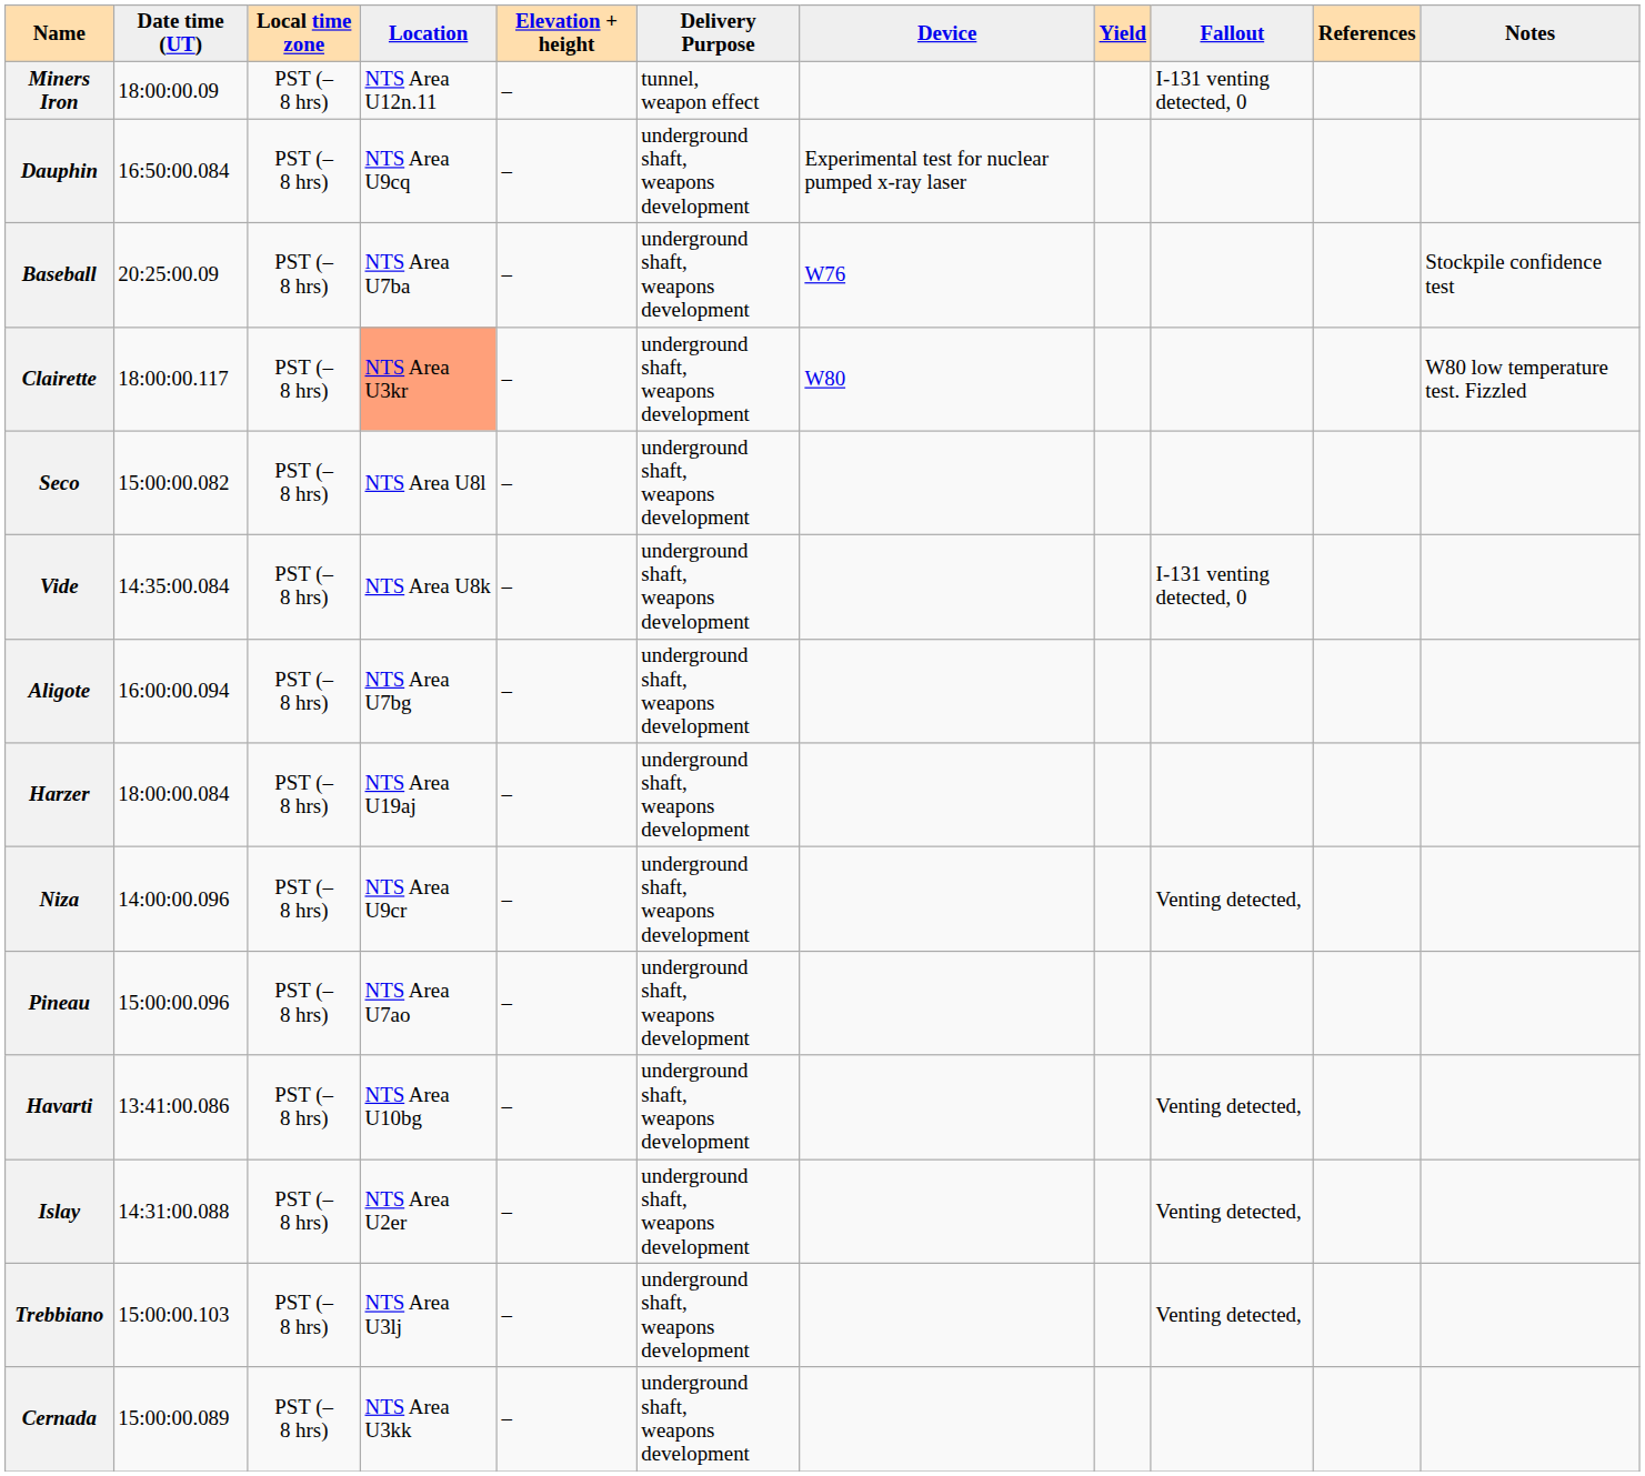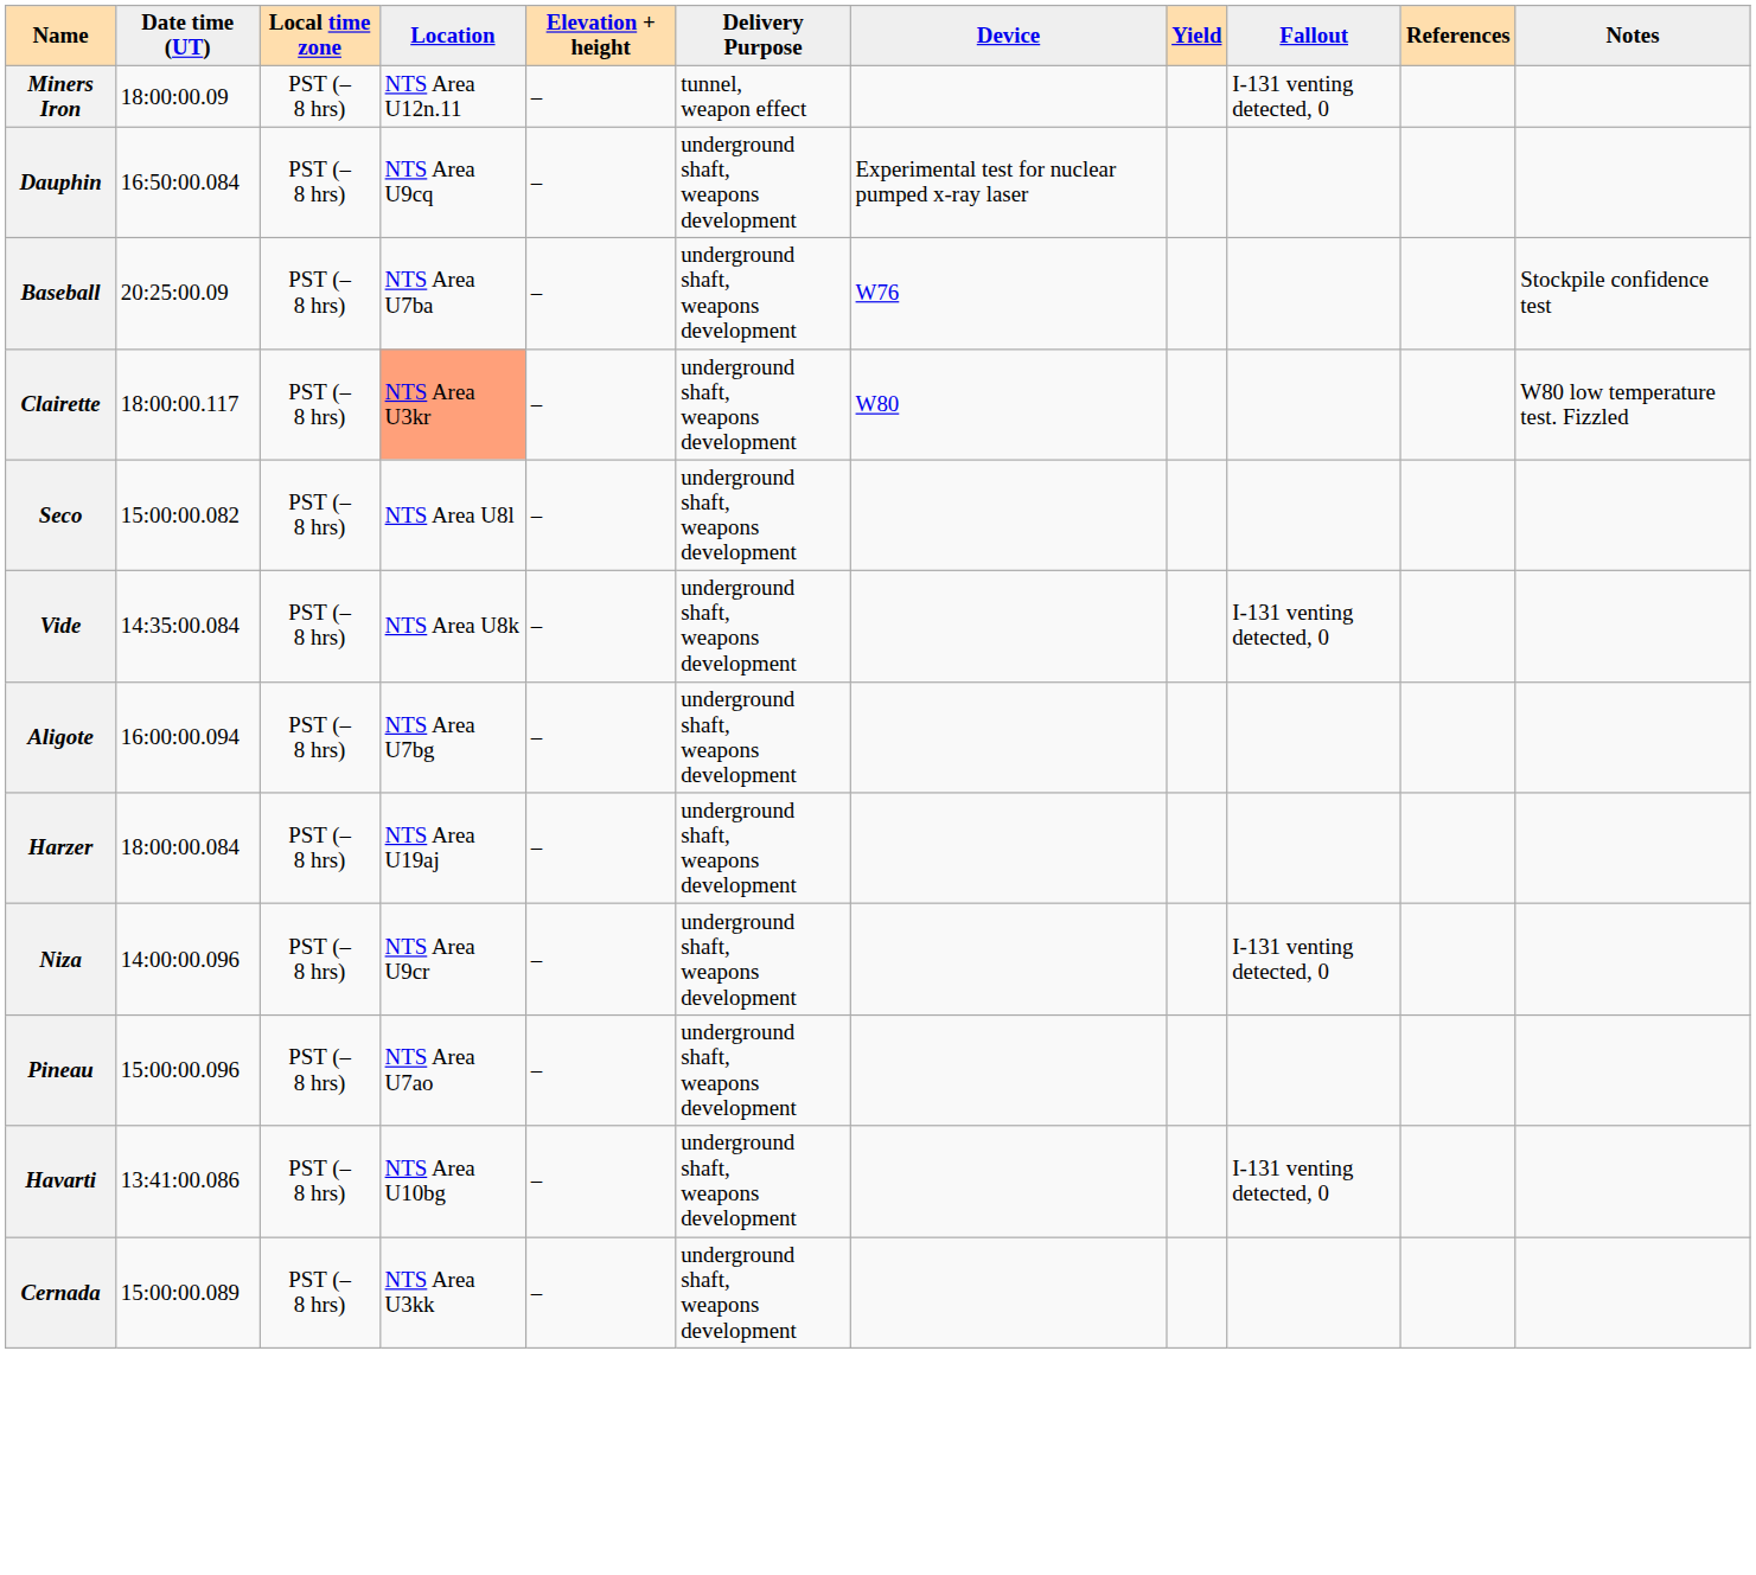Niza | Fallout: Venting detected, -> I-131 venting detected, 0
Havarti | Fallout: Venting detected, -> I-131 venting detected, 0
- row: Islay | 14:31:00.088 | PST (–8 hrs) | NTS Area U2er | – | underground shaft, weapons development | Venting detected,
- row: Trebbiano | 15:00:00.103 | PST (–8 hrs) | NTS Area U3lj | – | underground shaft, weapons development | Venting detected,
